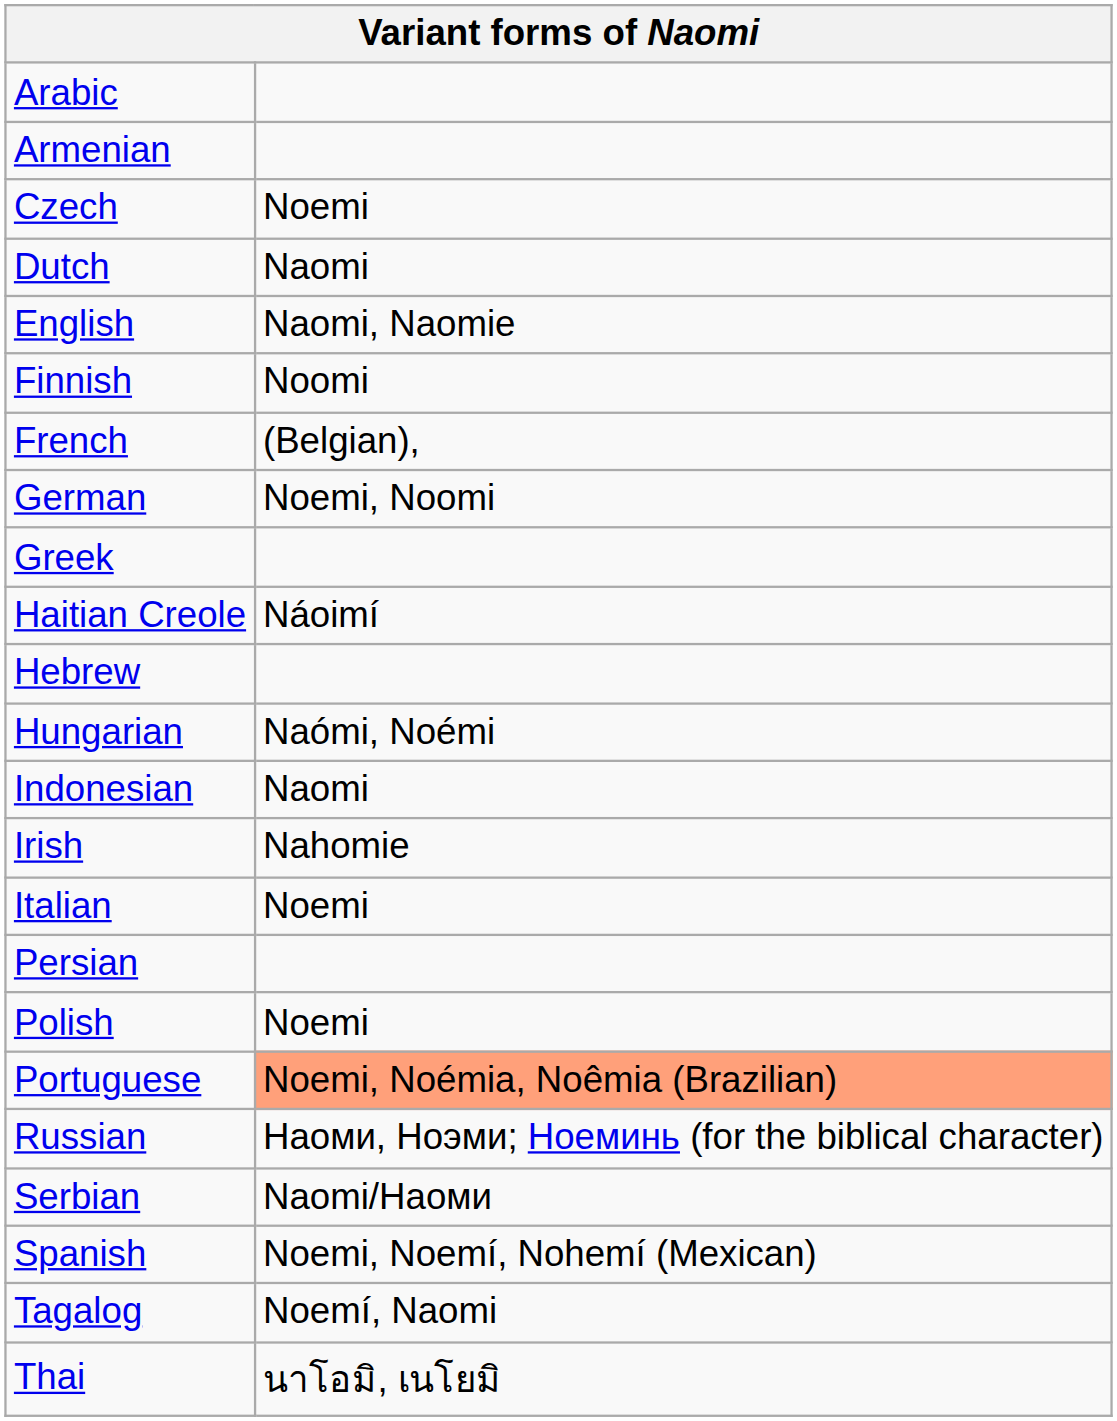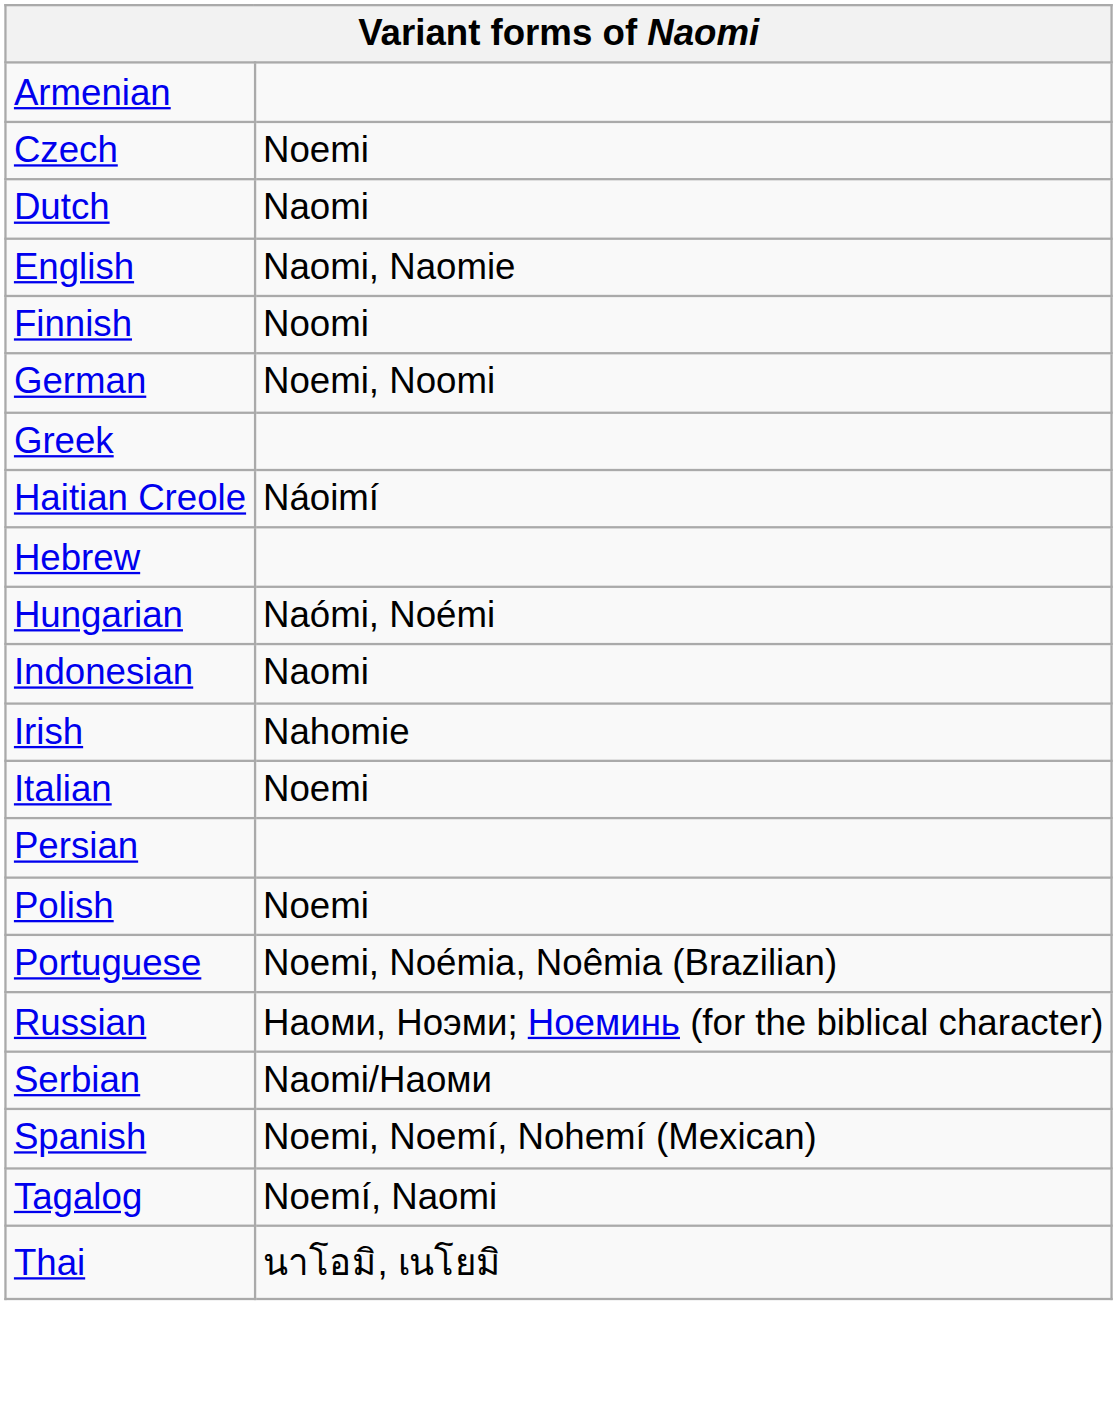- row: Arabic
- row: French | (Belgian),
Portuguese | column 2: lightsalmon background -> no background
